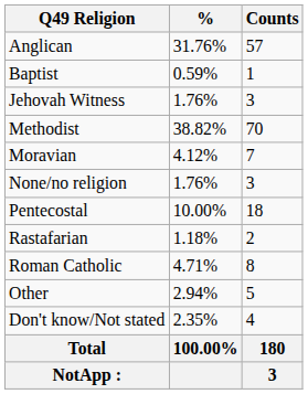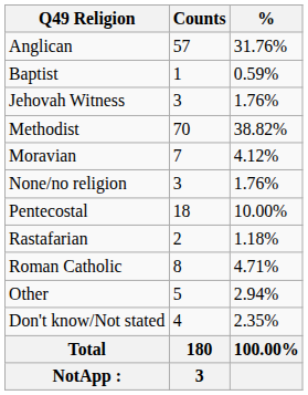columns swapped: Counts <-> %
